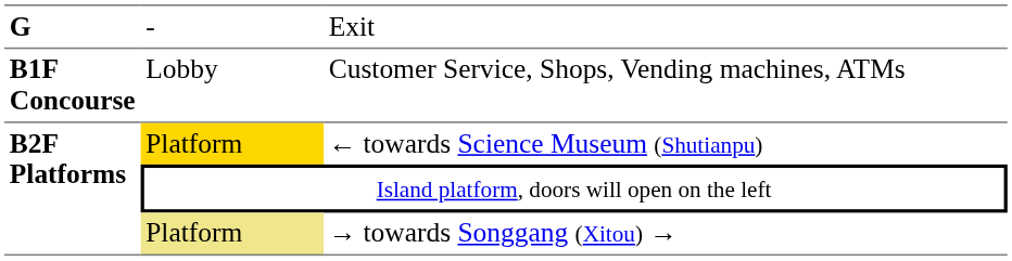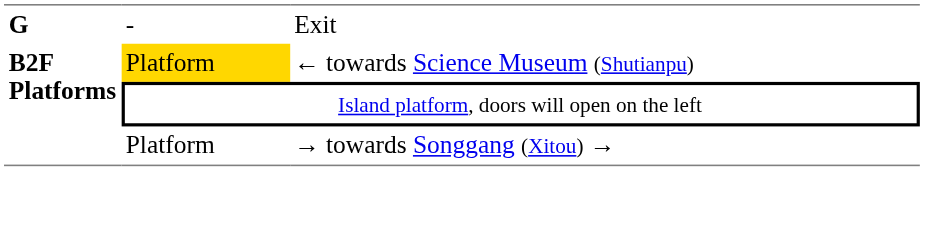- row: B1F Concourse | Lobby | Customer Service, Shops, Vending machines, ATMs
→ towards Songgang (Xitou) → | column 2: khaki background -> no background
